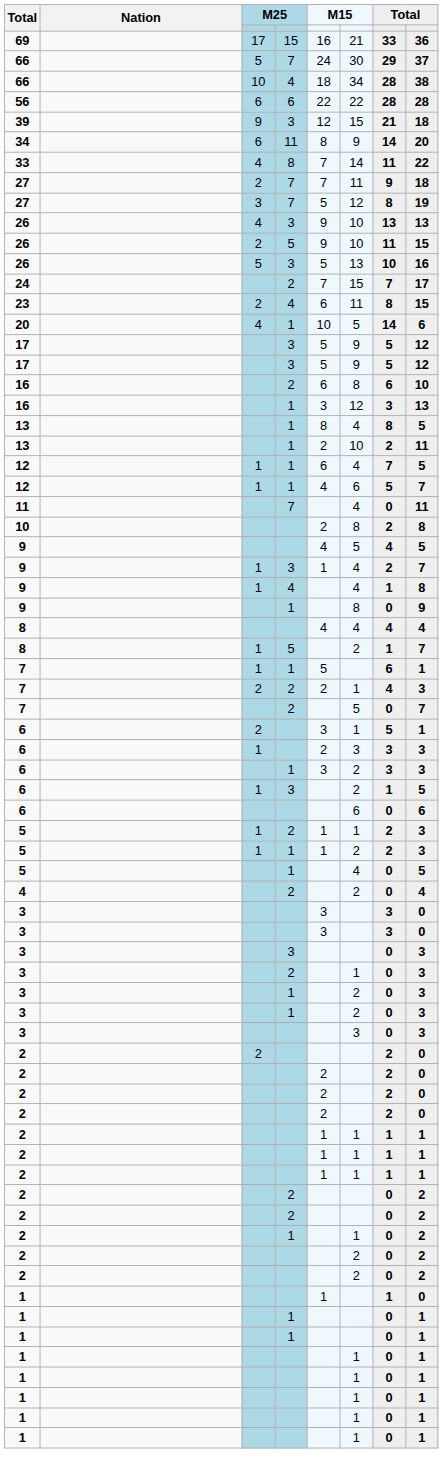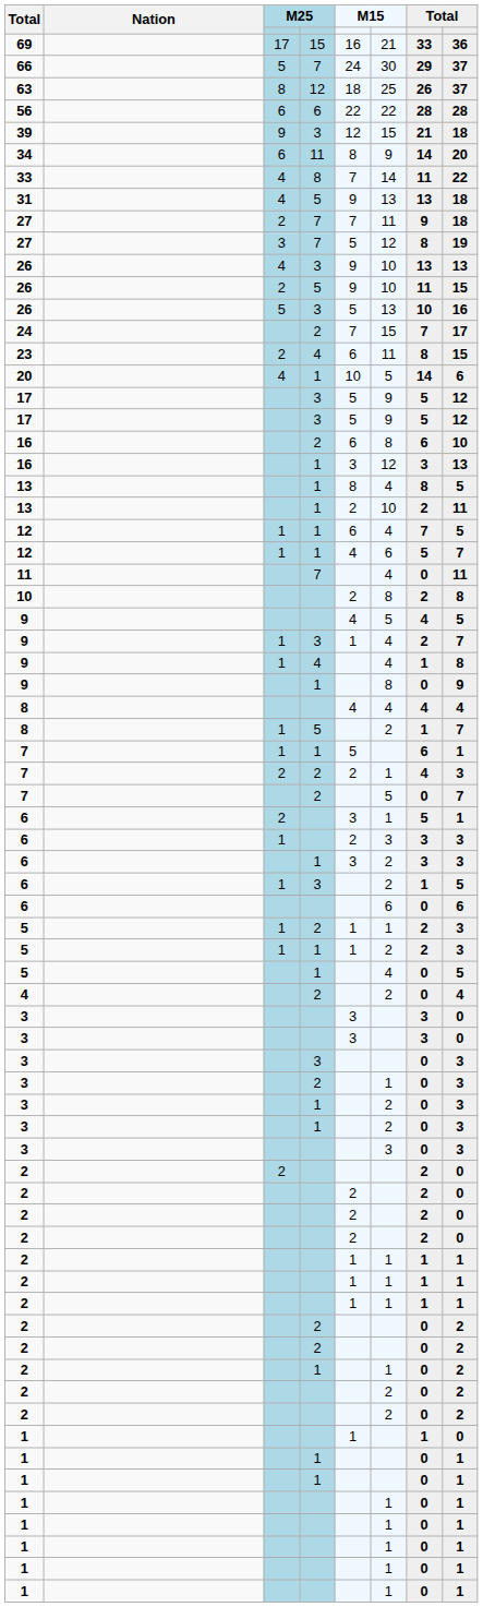- row: 66 | 10 | 4 | 18 | 34 | 28 | 38
+ row: 63 | 8 | 12 | 18 | 25 | 26 | 37
+ row: 31 | 4 | 5 | 9 | 13 | 13 | 18
